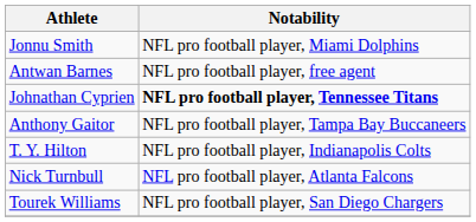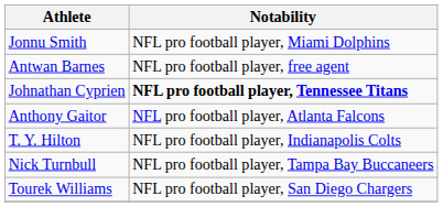Anthony Gaitor | Notability: NFL pro football player, Tampa Bay Buccaneers -> NFL pro football player, Atlanta Falcons
Nick Turnbull | Notability: NFL pro football player, Atlanta Falcons -> NFL pro football player, Tampa Bay Buccaneers
